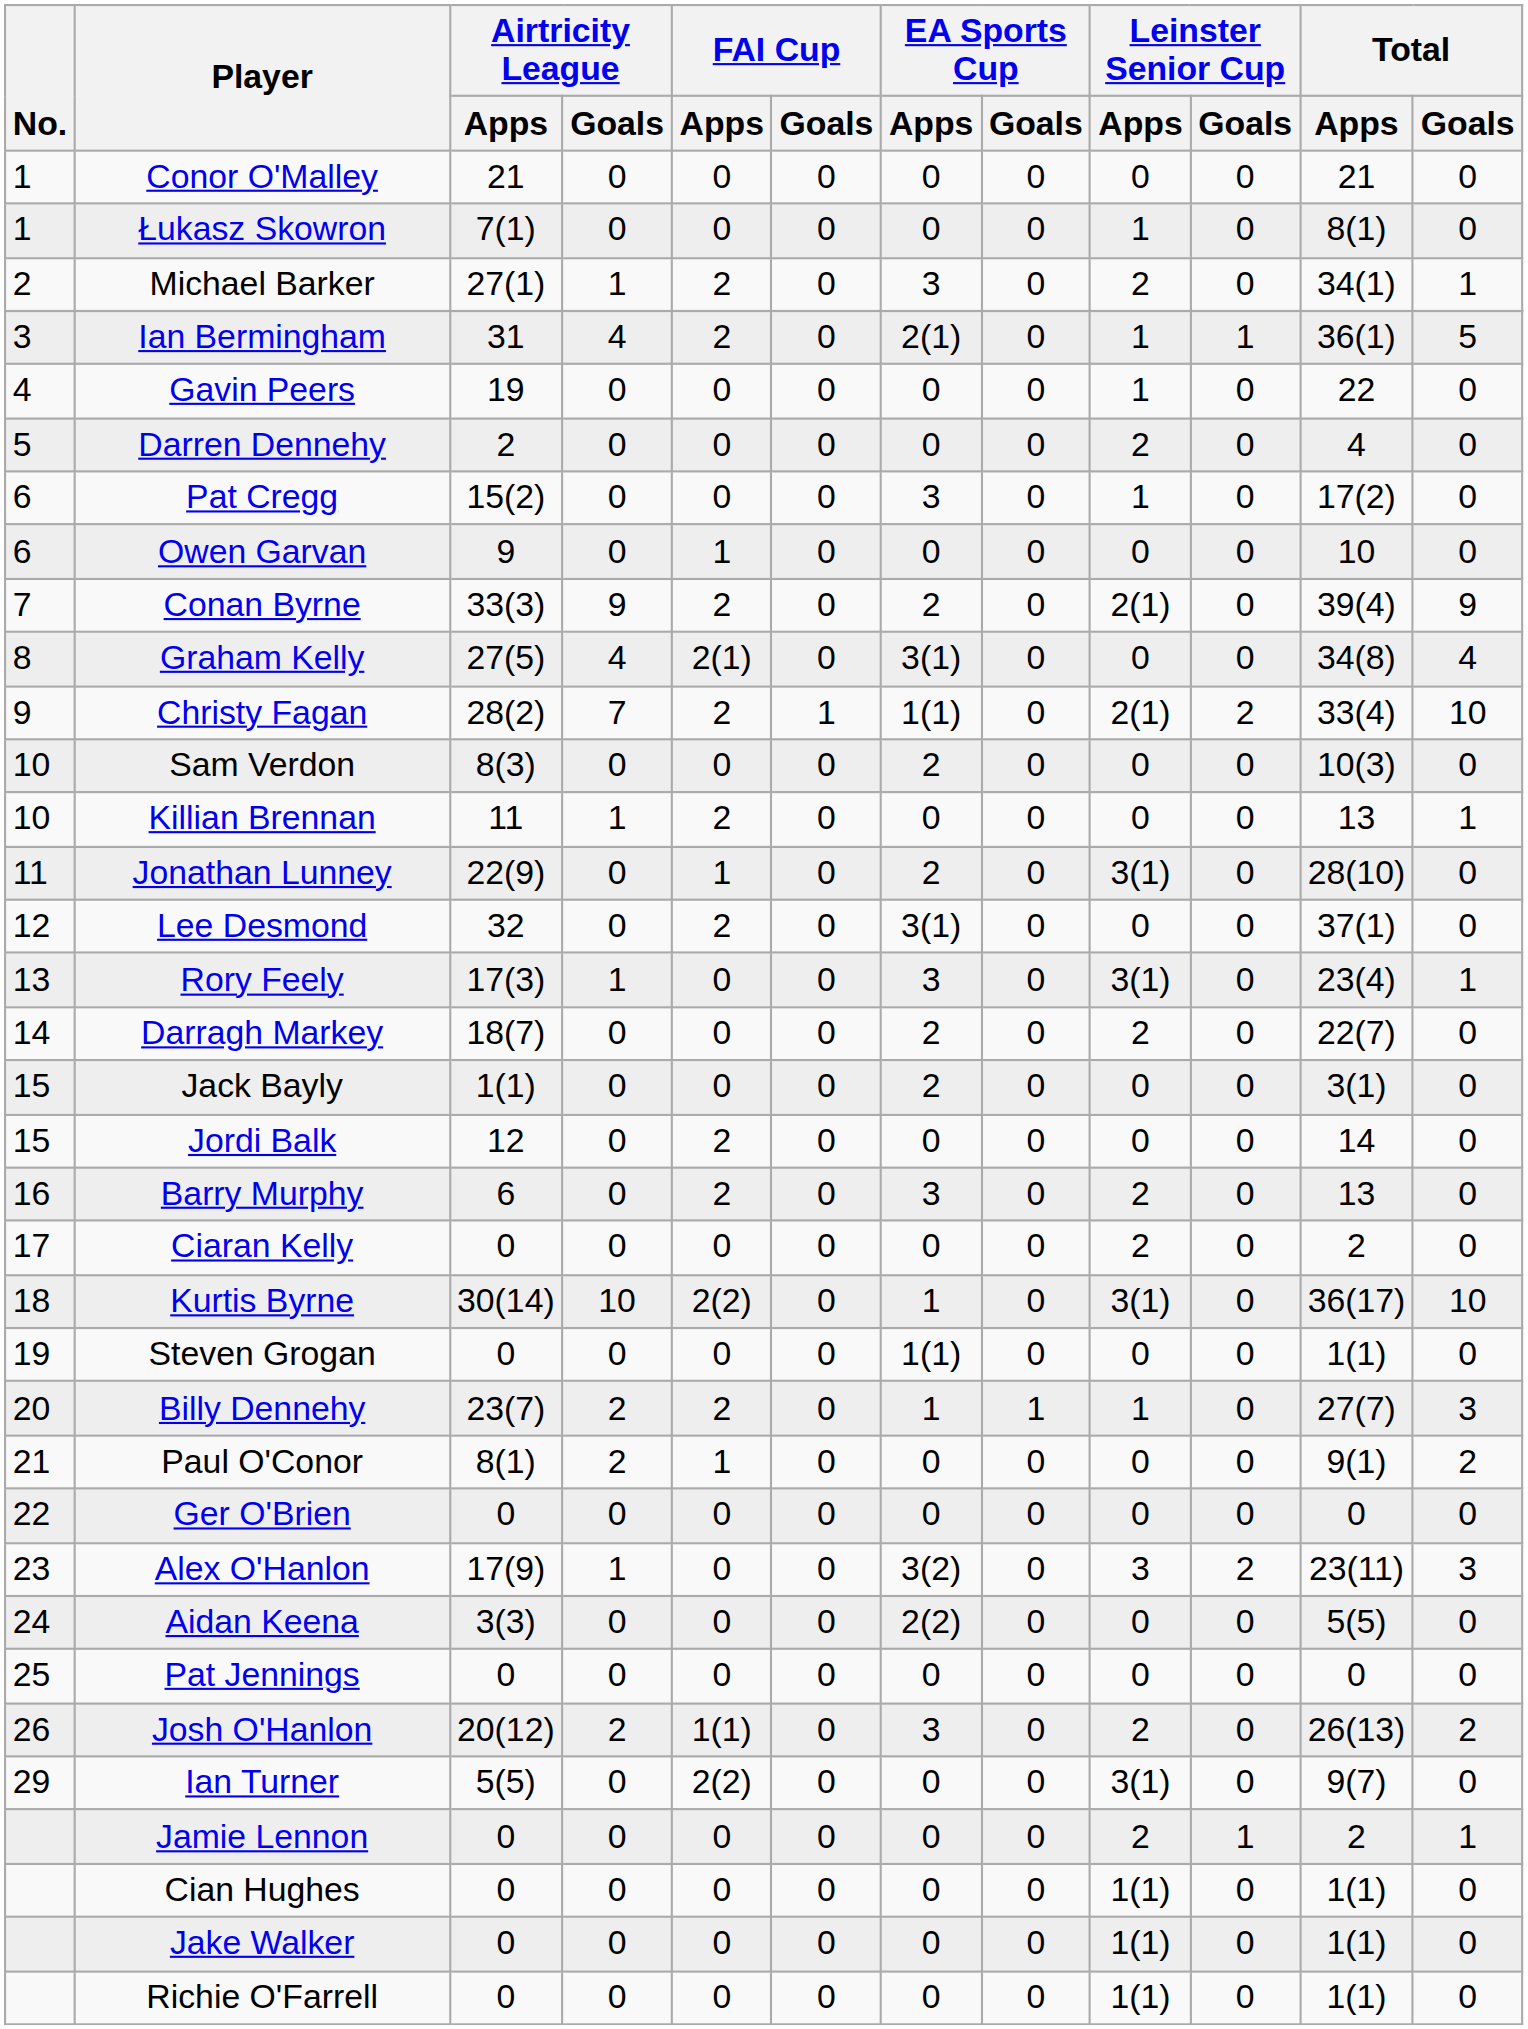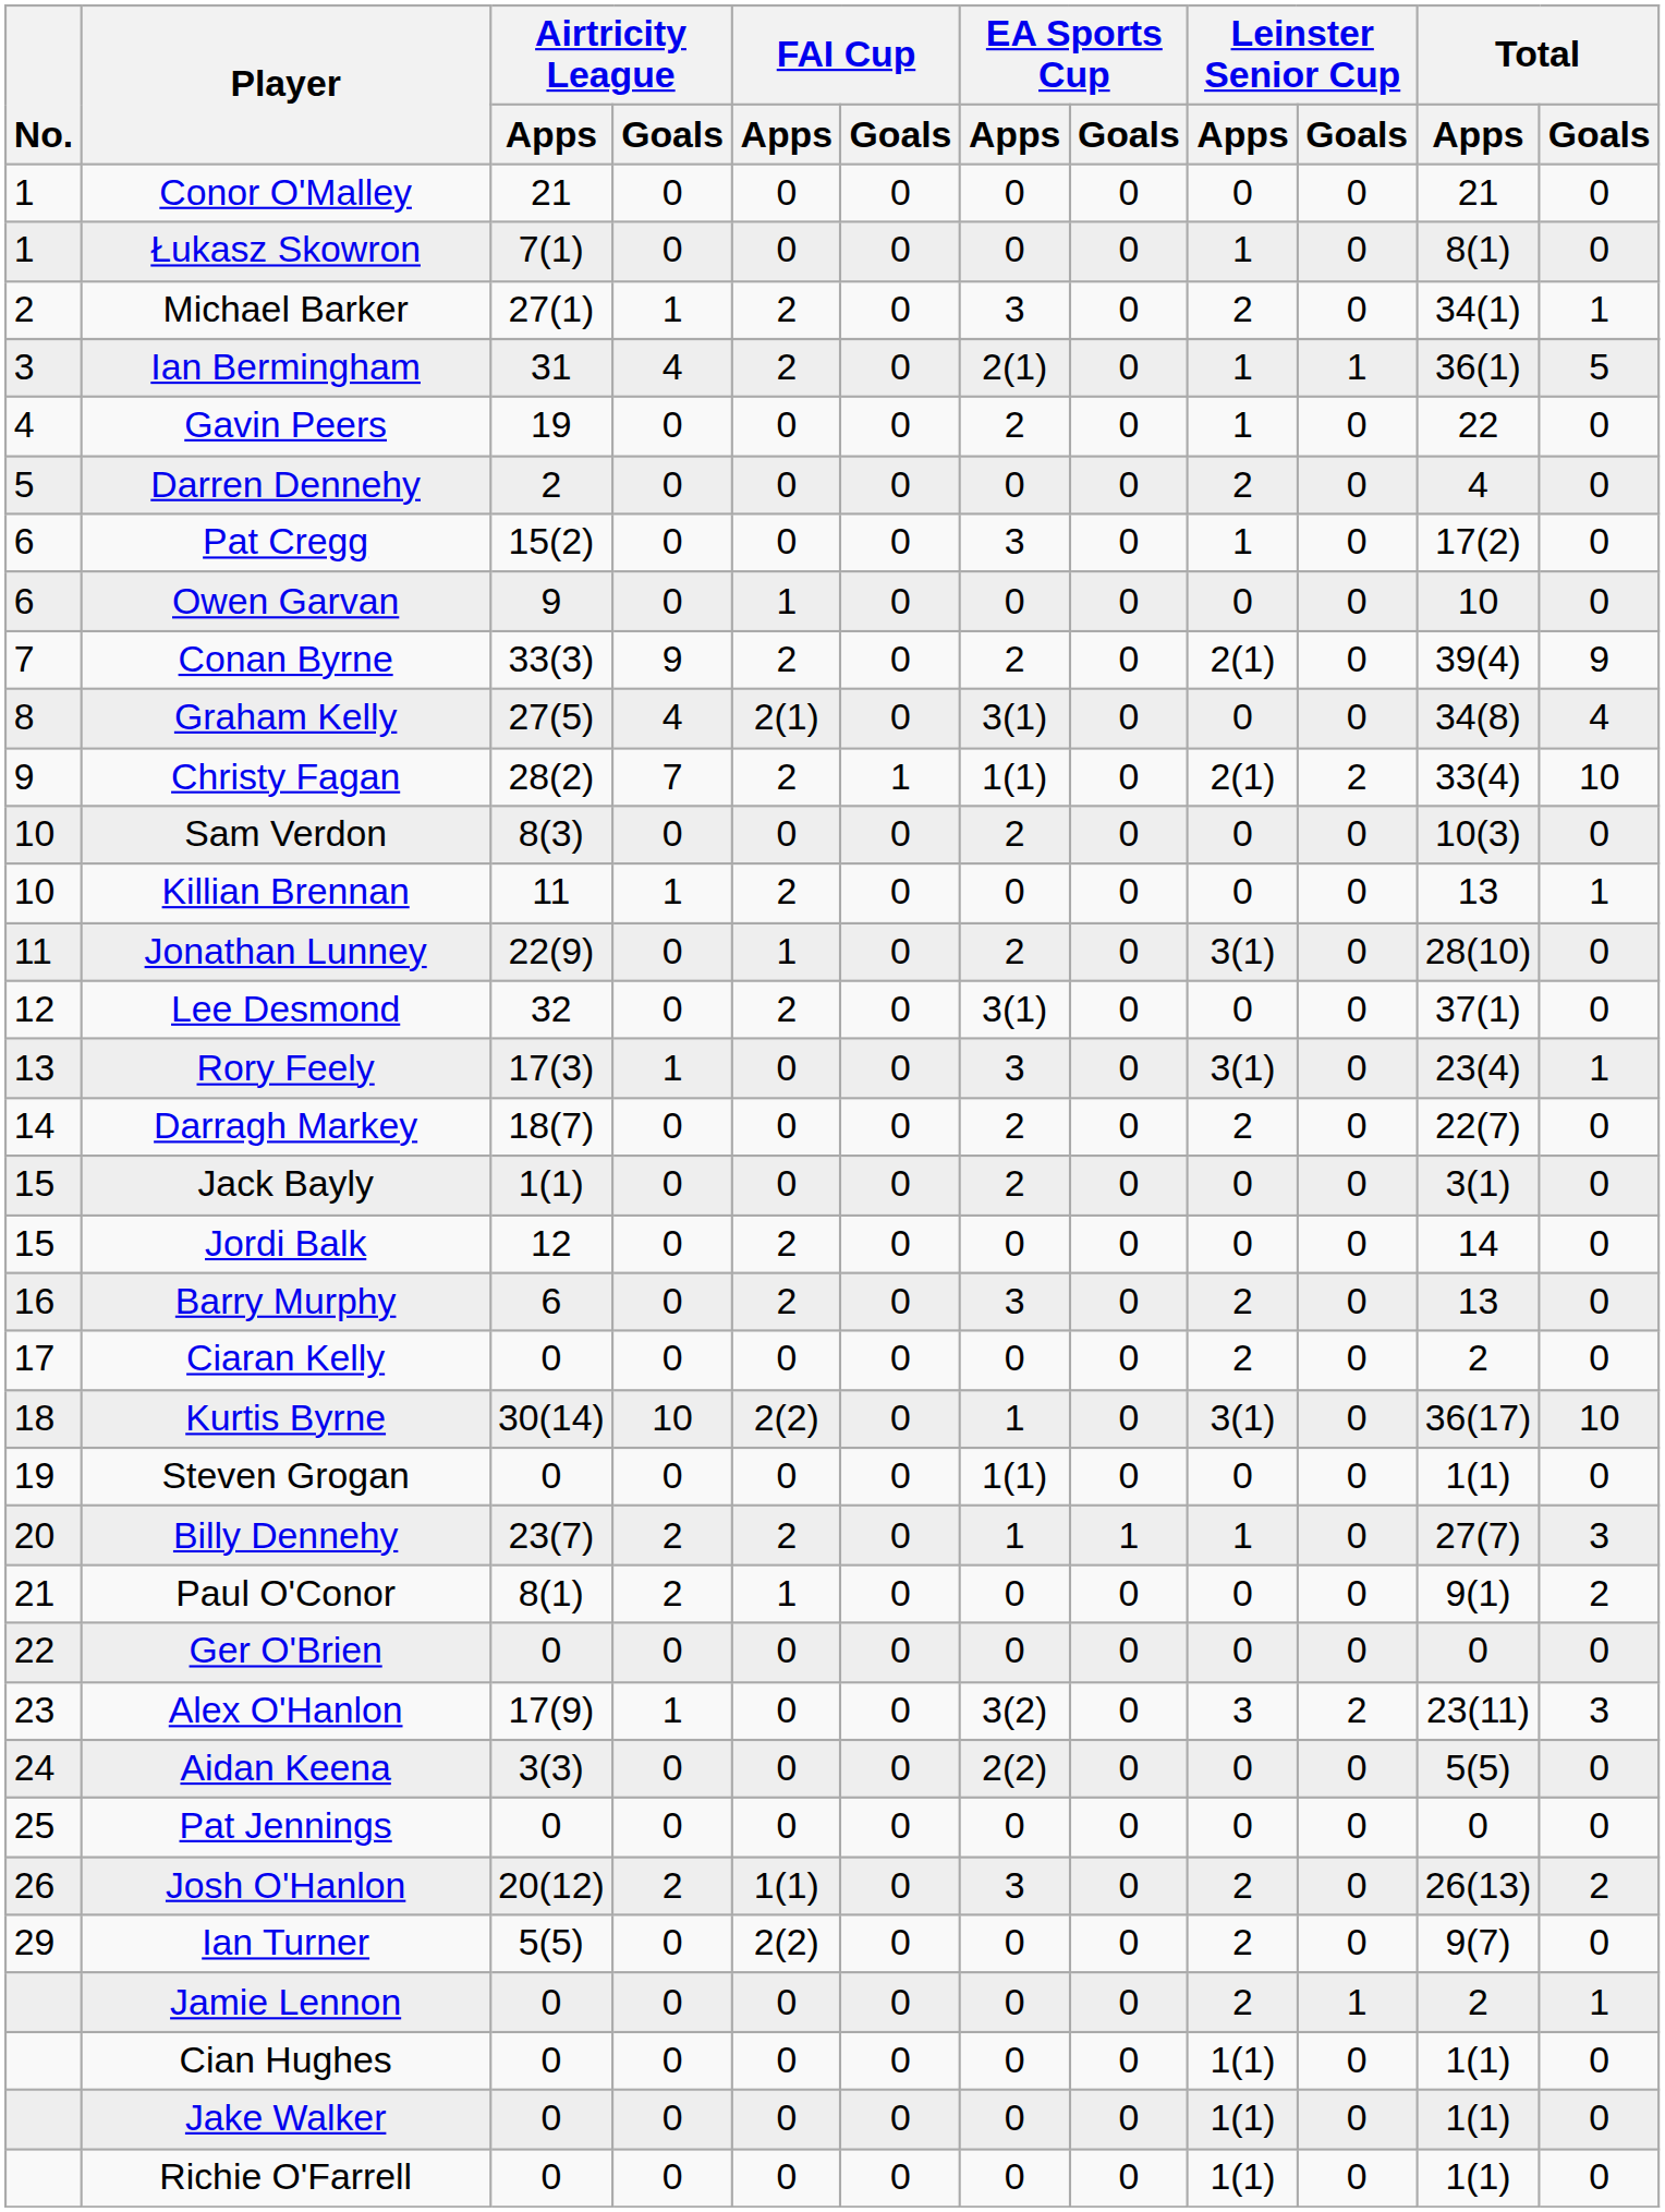Gavin Peers | EA Sports Cup / Apps: 0 -> 2
Ian Turner | Leinster Senior Cup / Apps: 3(1) -> 2
